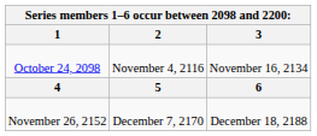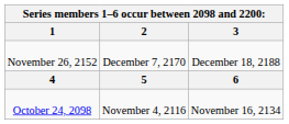rows swapped: October 24, 2098 <-> November 26, 2152
